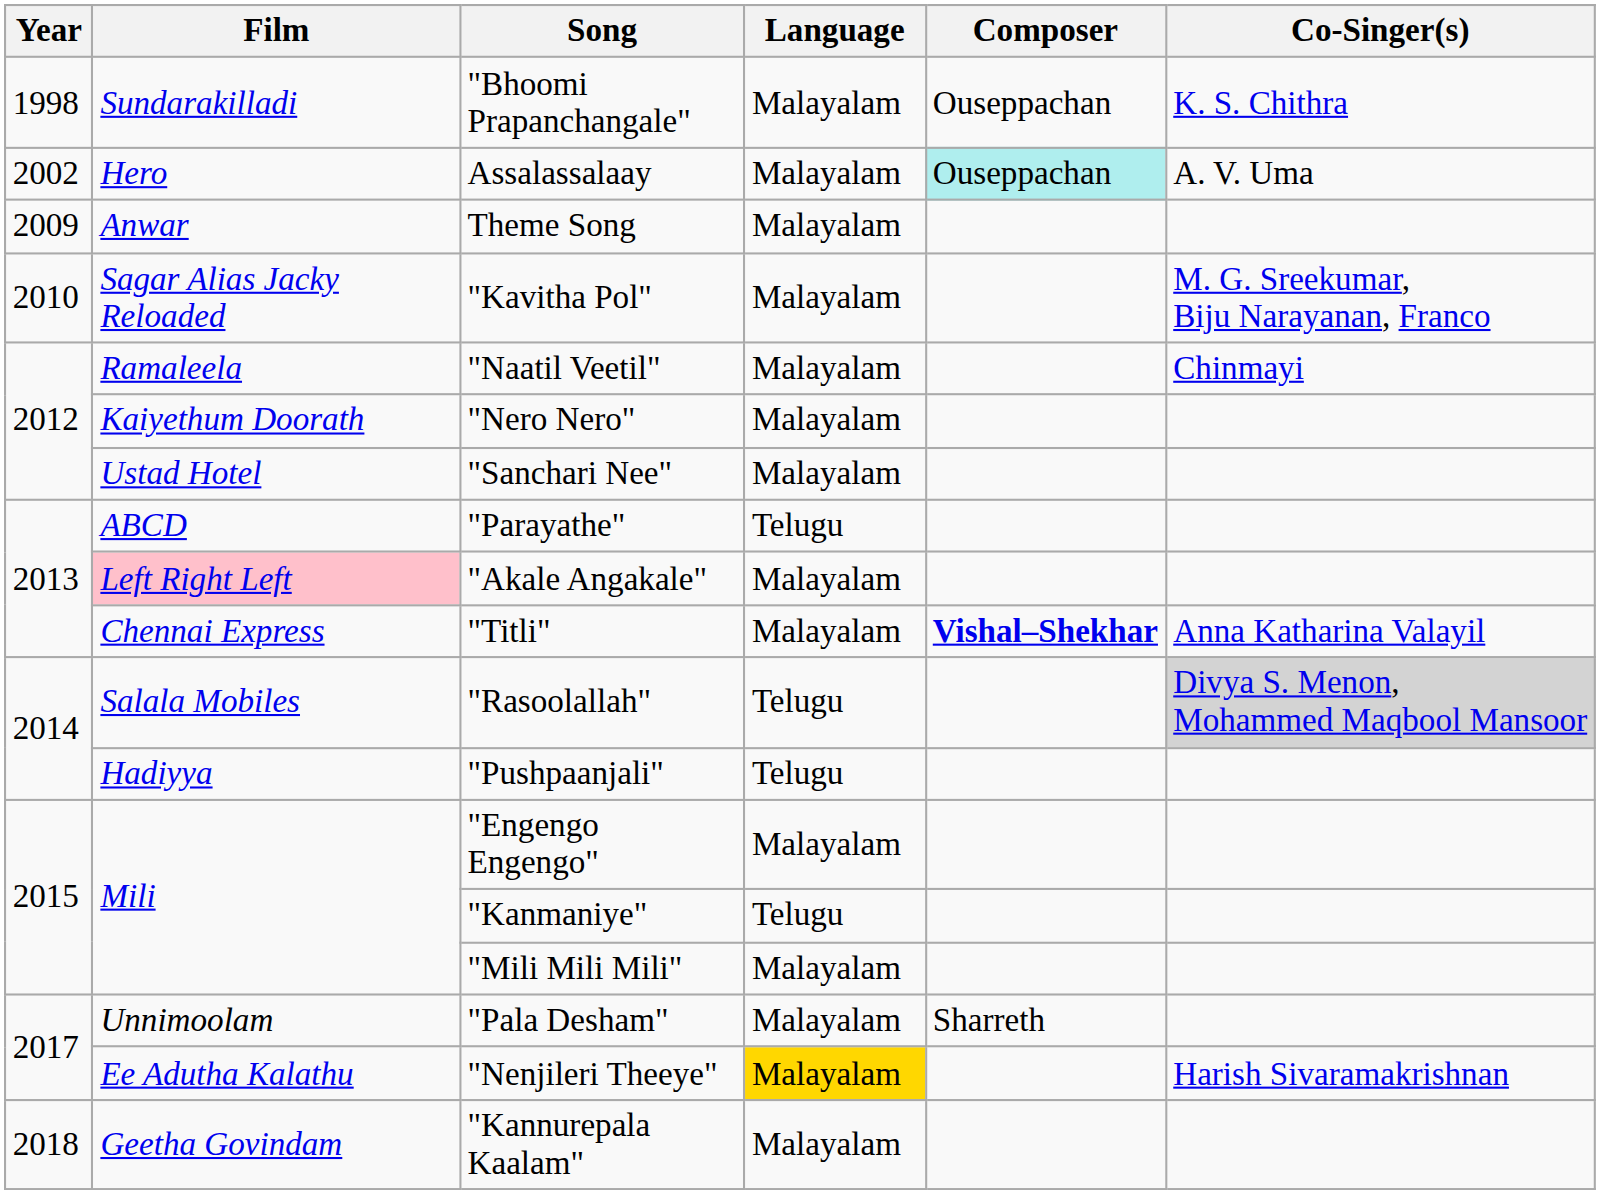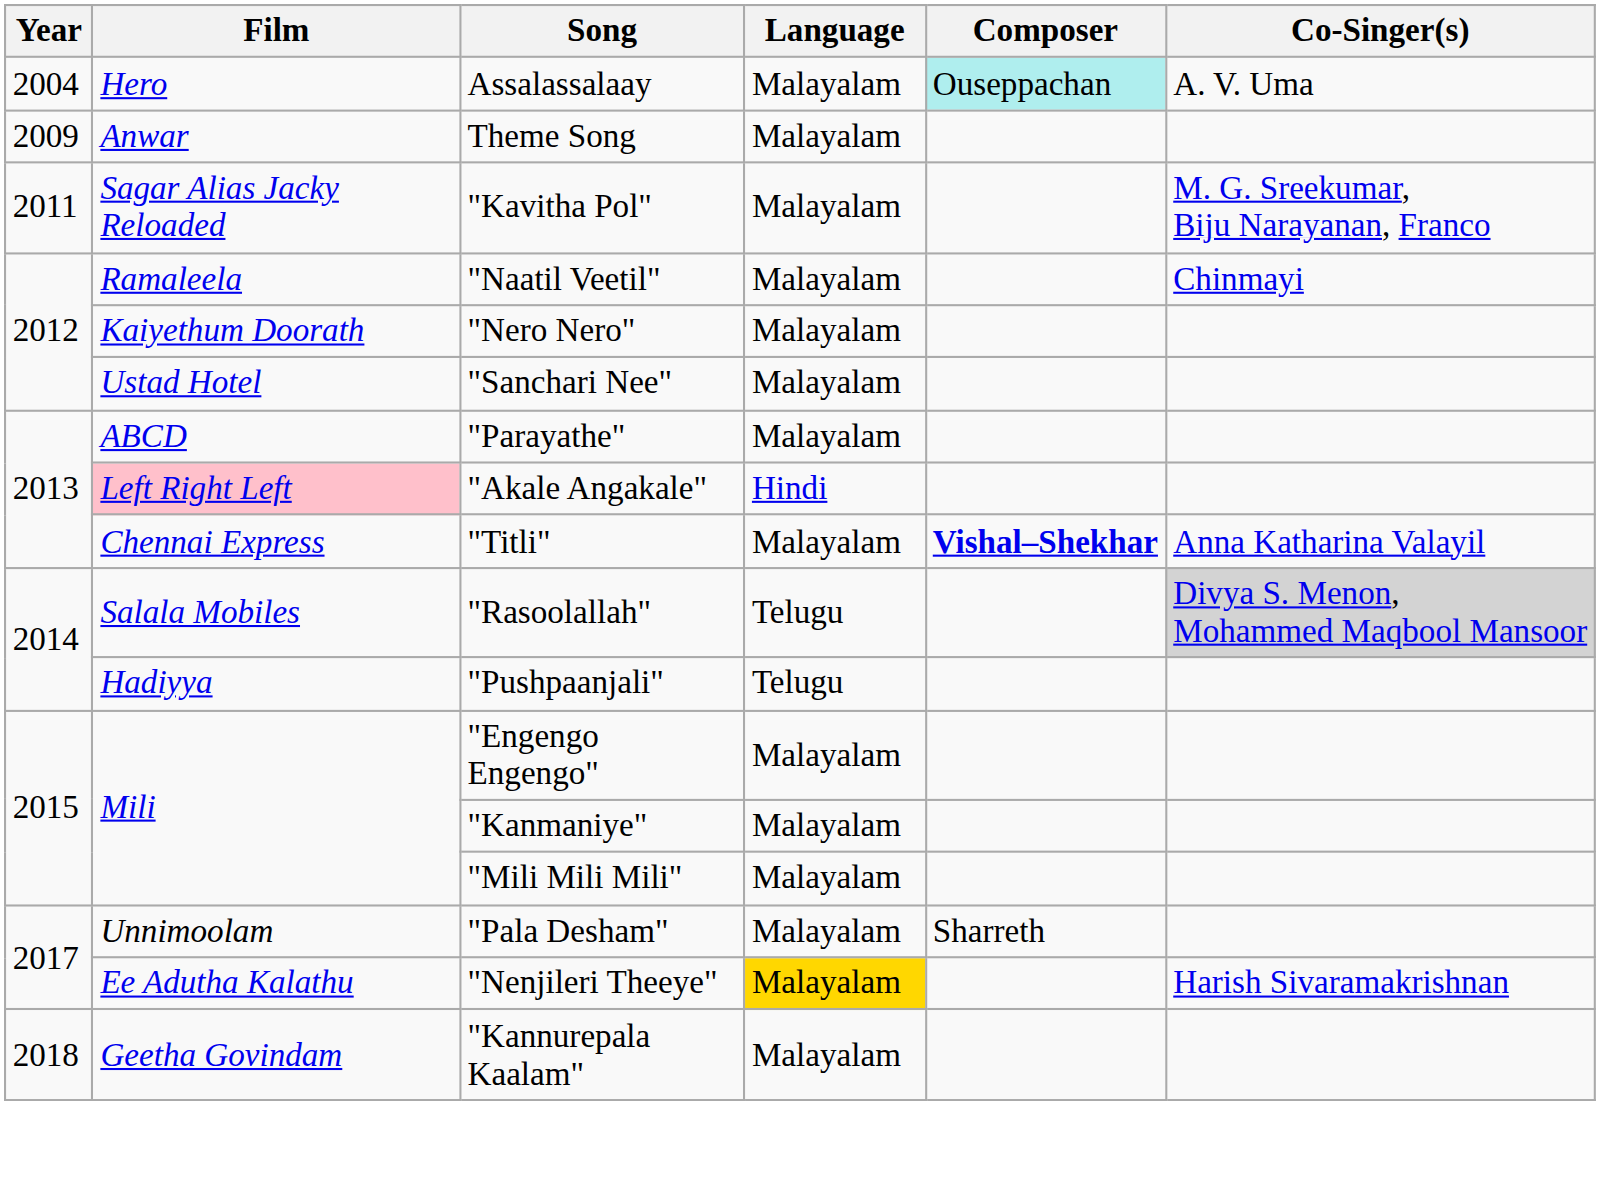- row: 1998 | Sundarakilladi | "Bhoomi Prapanchangale" | Malayalam | Ouseppachan | K. S. Chithra
Assalassalaay | Year: 2002 -> 2004
"Kavitha Pol" | Year: 2010 -> 2011
"Parayathe" | Language: Telugu -> Malayalam
"Akale Angakale" | Language: Malayalam -> Hindi
"Kanmaniye" | Language: Telugu -> Malayalam
